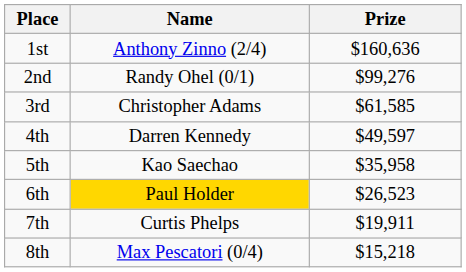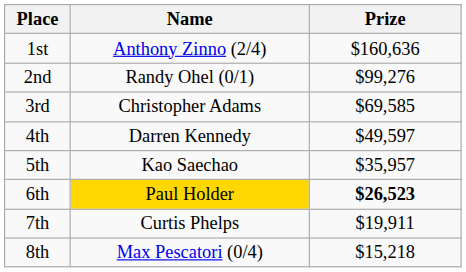3rd | Prize: $61,585 -> $69,585
5th | Prize: $35,958 -> $35,957
6th | Prize: normal -> bold
